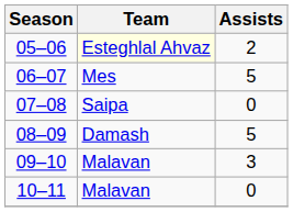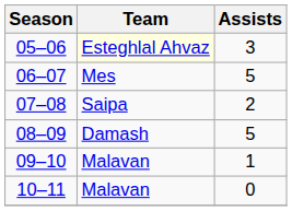05–06 | Assists: 2 -> 3
07–08 | Assists: 0 -> 2
09–10 | Assists: 3 -> 1
